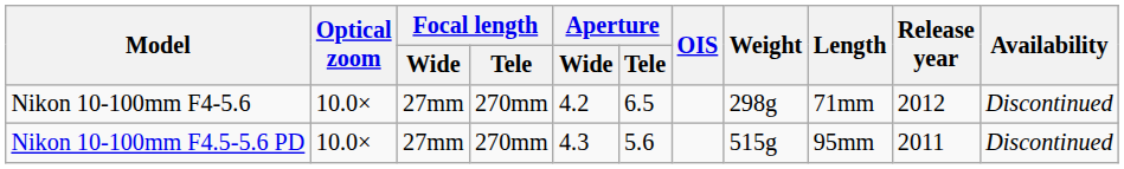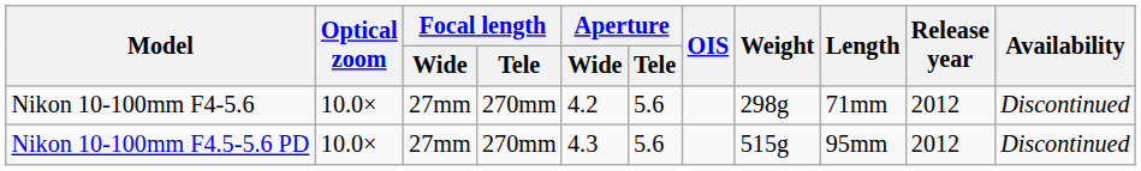Nikon 10-100mm F4-5.6 | Aperture / Tele: 6.5 -> 5.6
Nikon 10-100mm F4.5-5.6 PD | Release year: 2011 -> 2012
